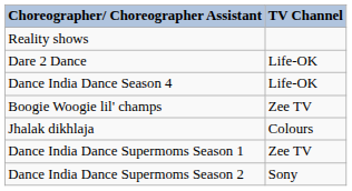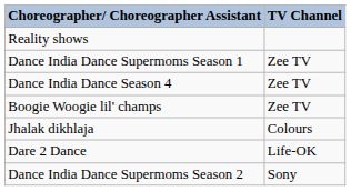rows swapped: Dance India Dance Supermoms Season 1 <-> Dare 2 Dance
Dance India Dance Season 4 | TV Channel: Life-OK -> Zee TV
